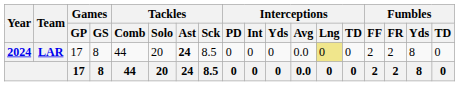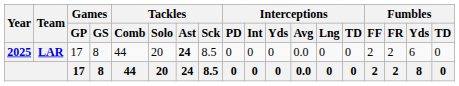LAR | Year: 2024 -> 2025
LAR | Interceptions / Lng: khaki background -> no background
LAR | Fumbles / Yds: 8 -> 6
